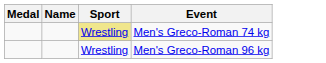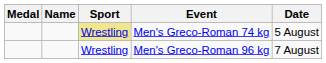+ column: Date | 5 August | 7 August
